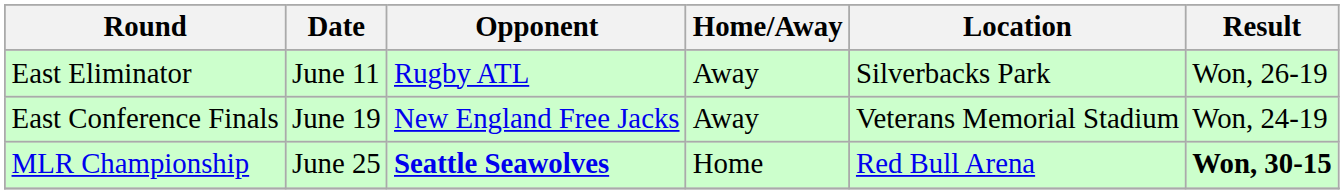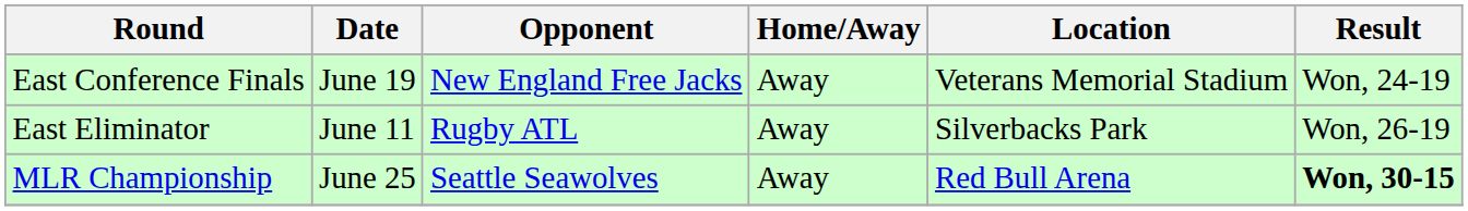rows swapped: East Eliminator <-> East Conference Finals
MLR Championship | Opponent: bold -> normal
MLR Championship | Home/Away: Home -> Away
